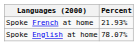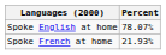rows swapped: Spoke English at home <-> Spoke French at home
